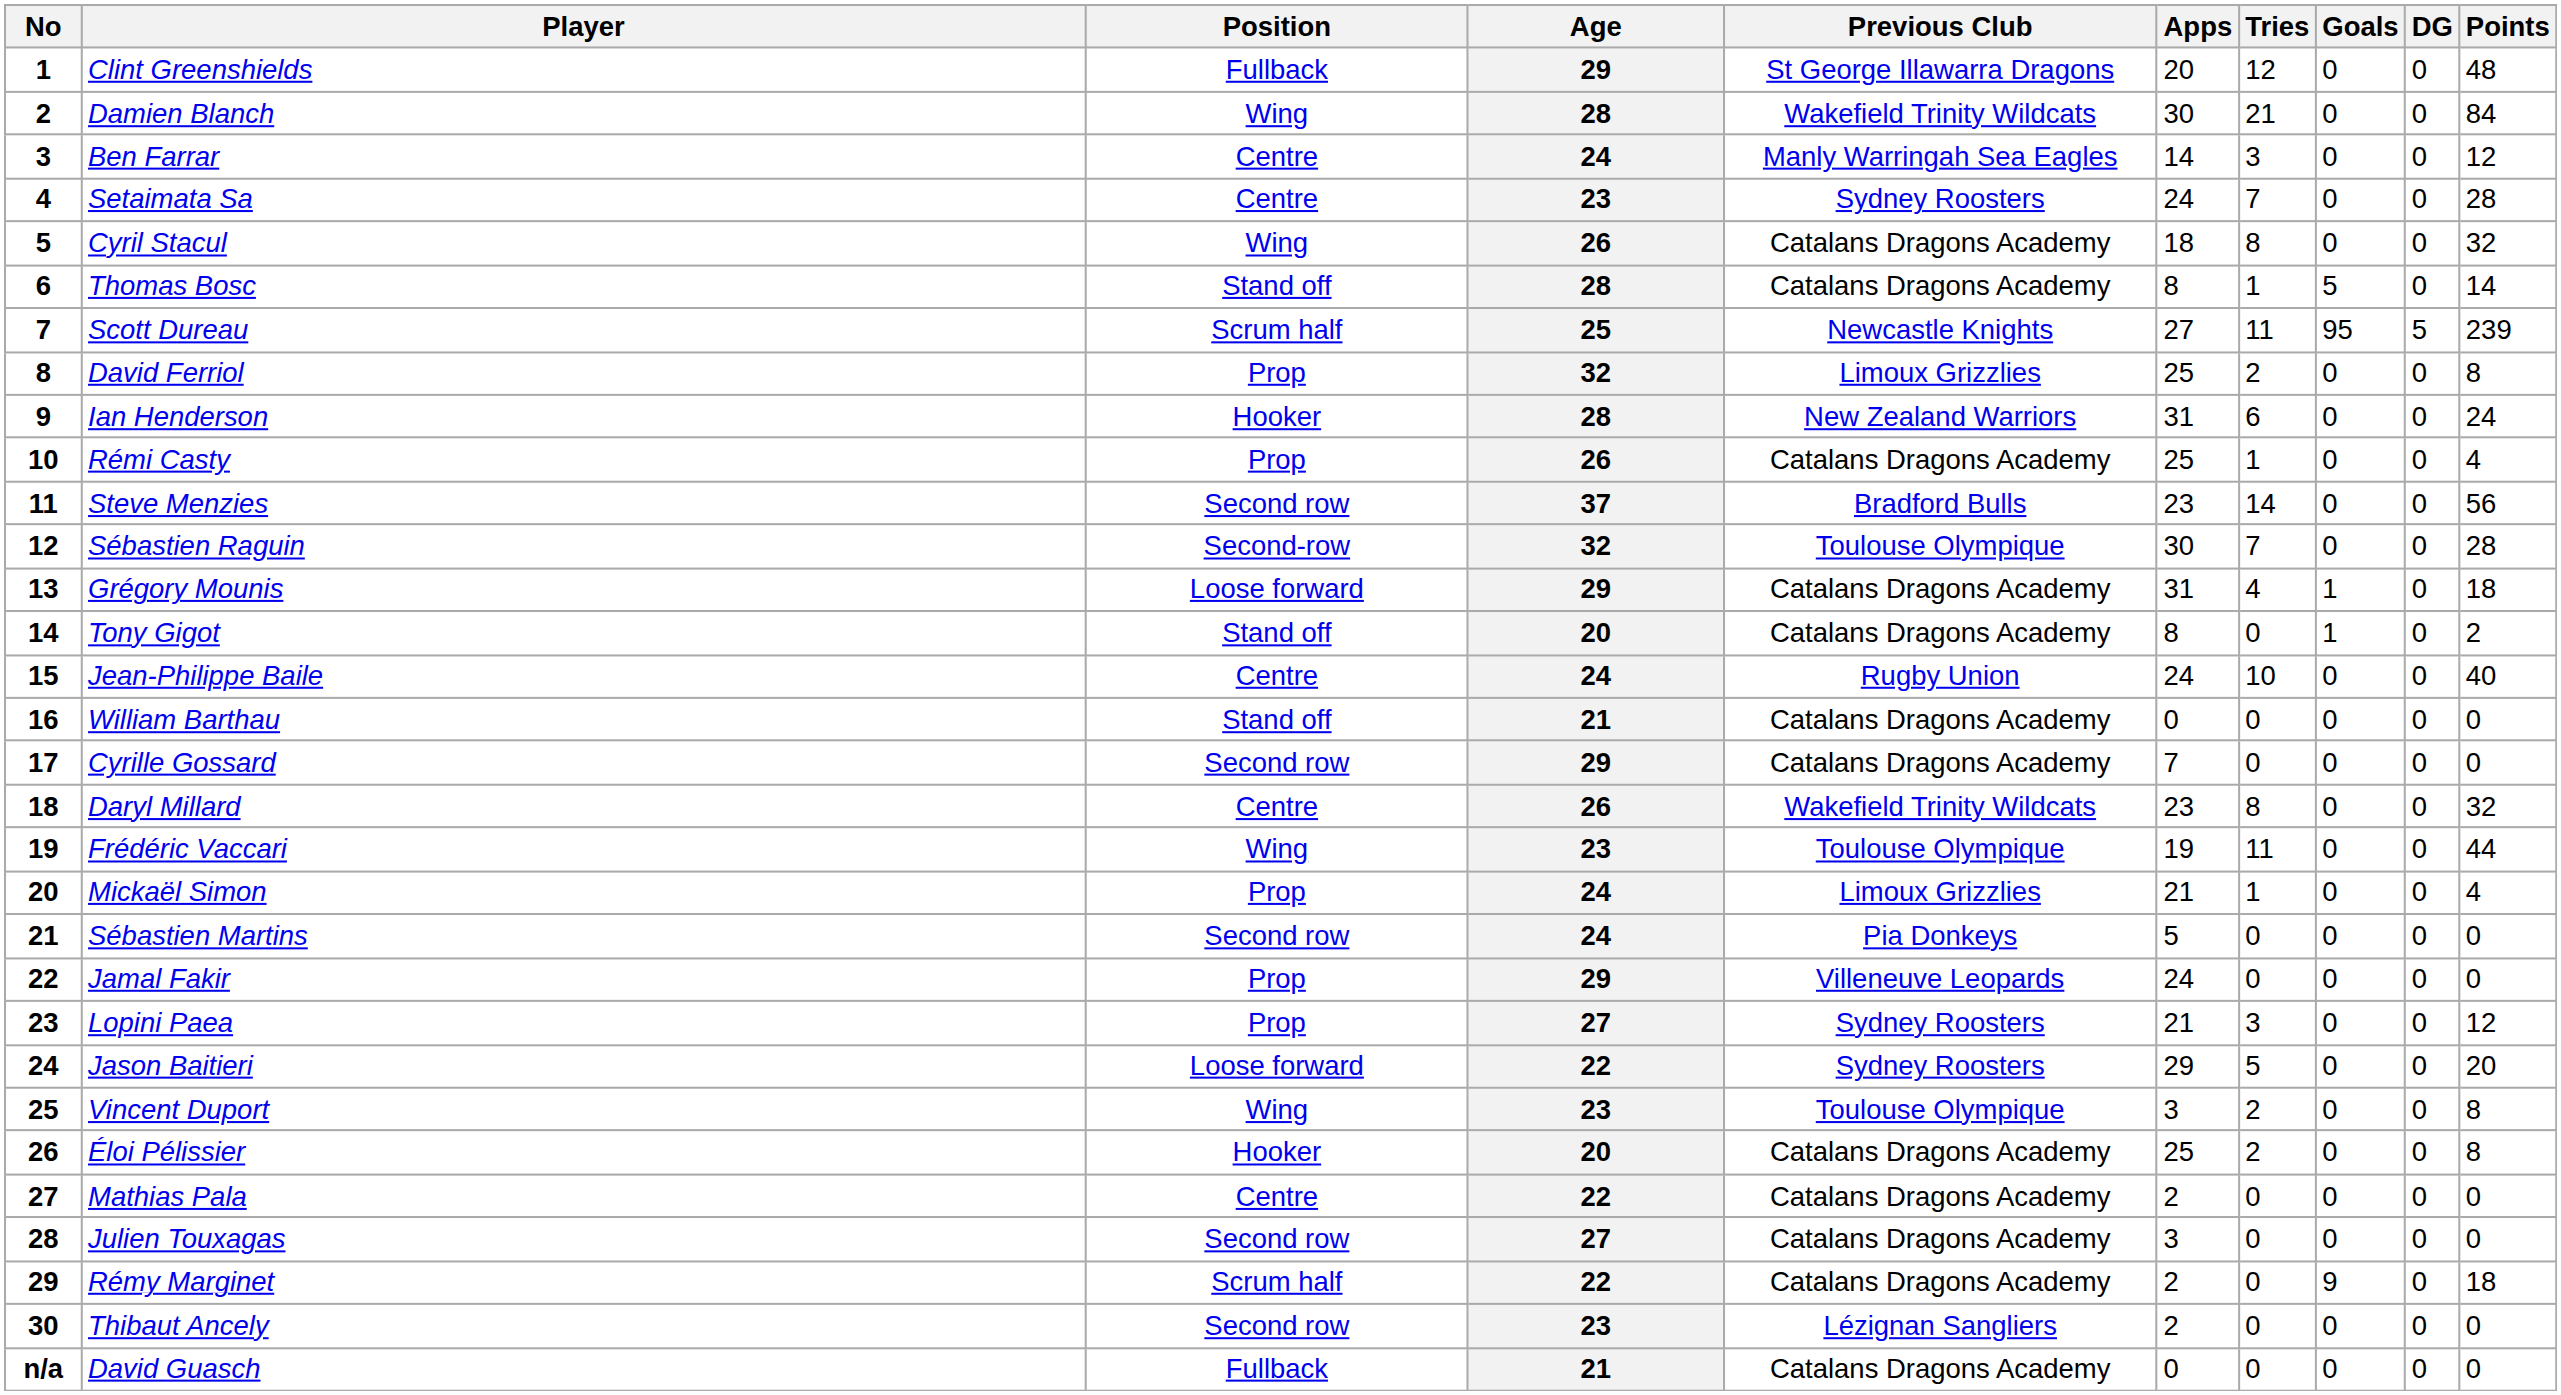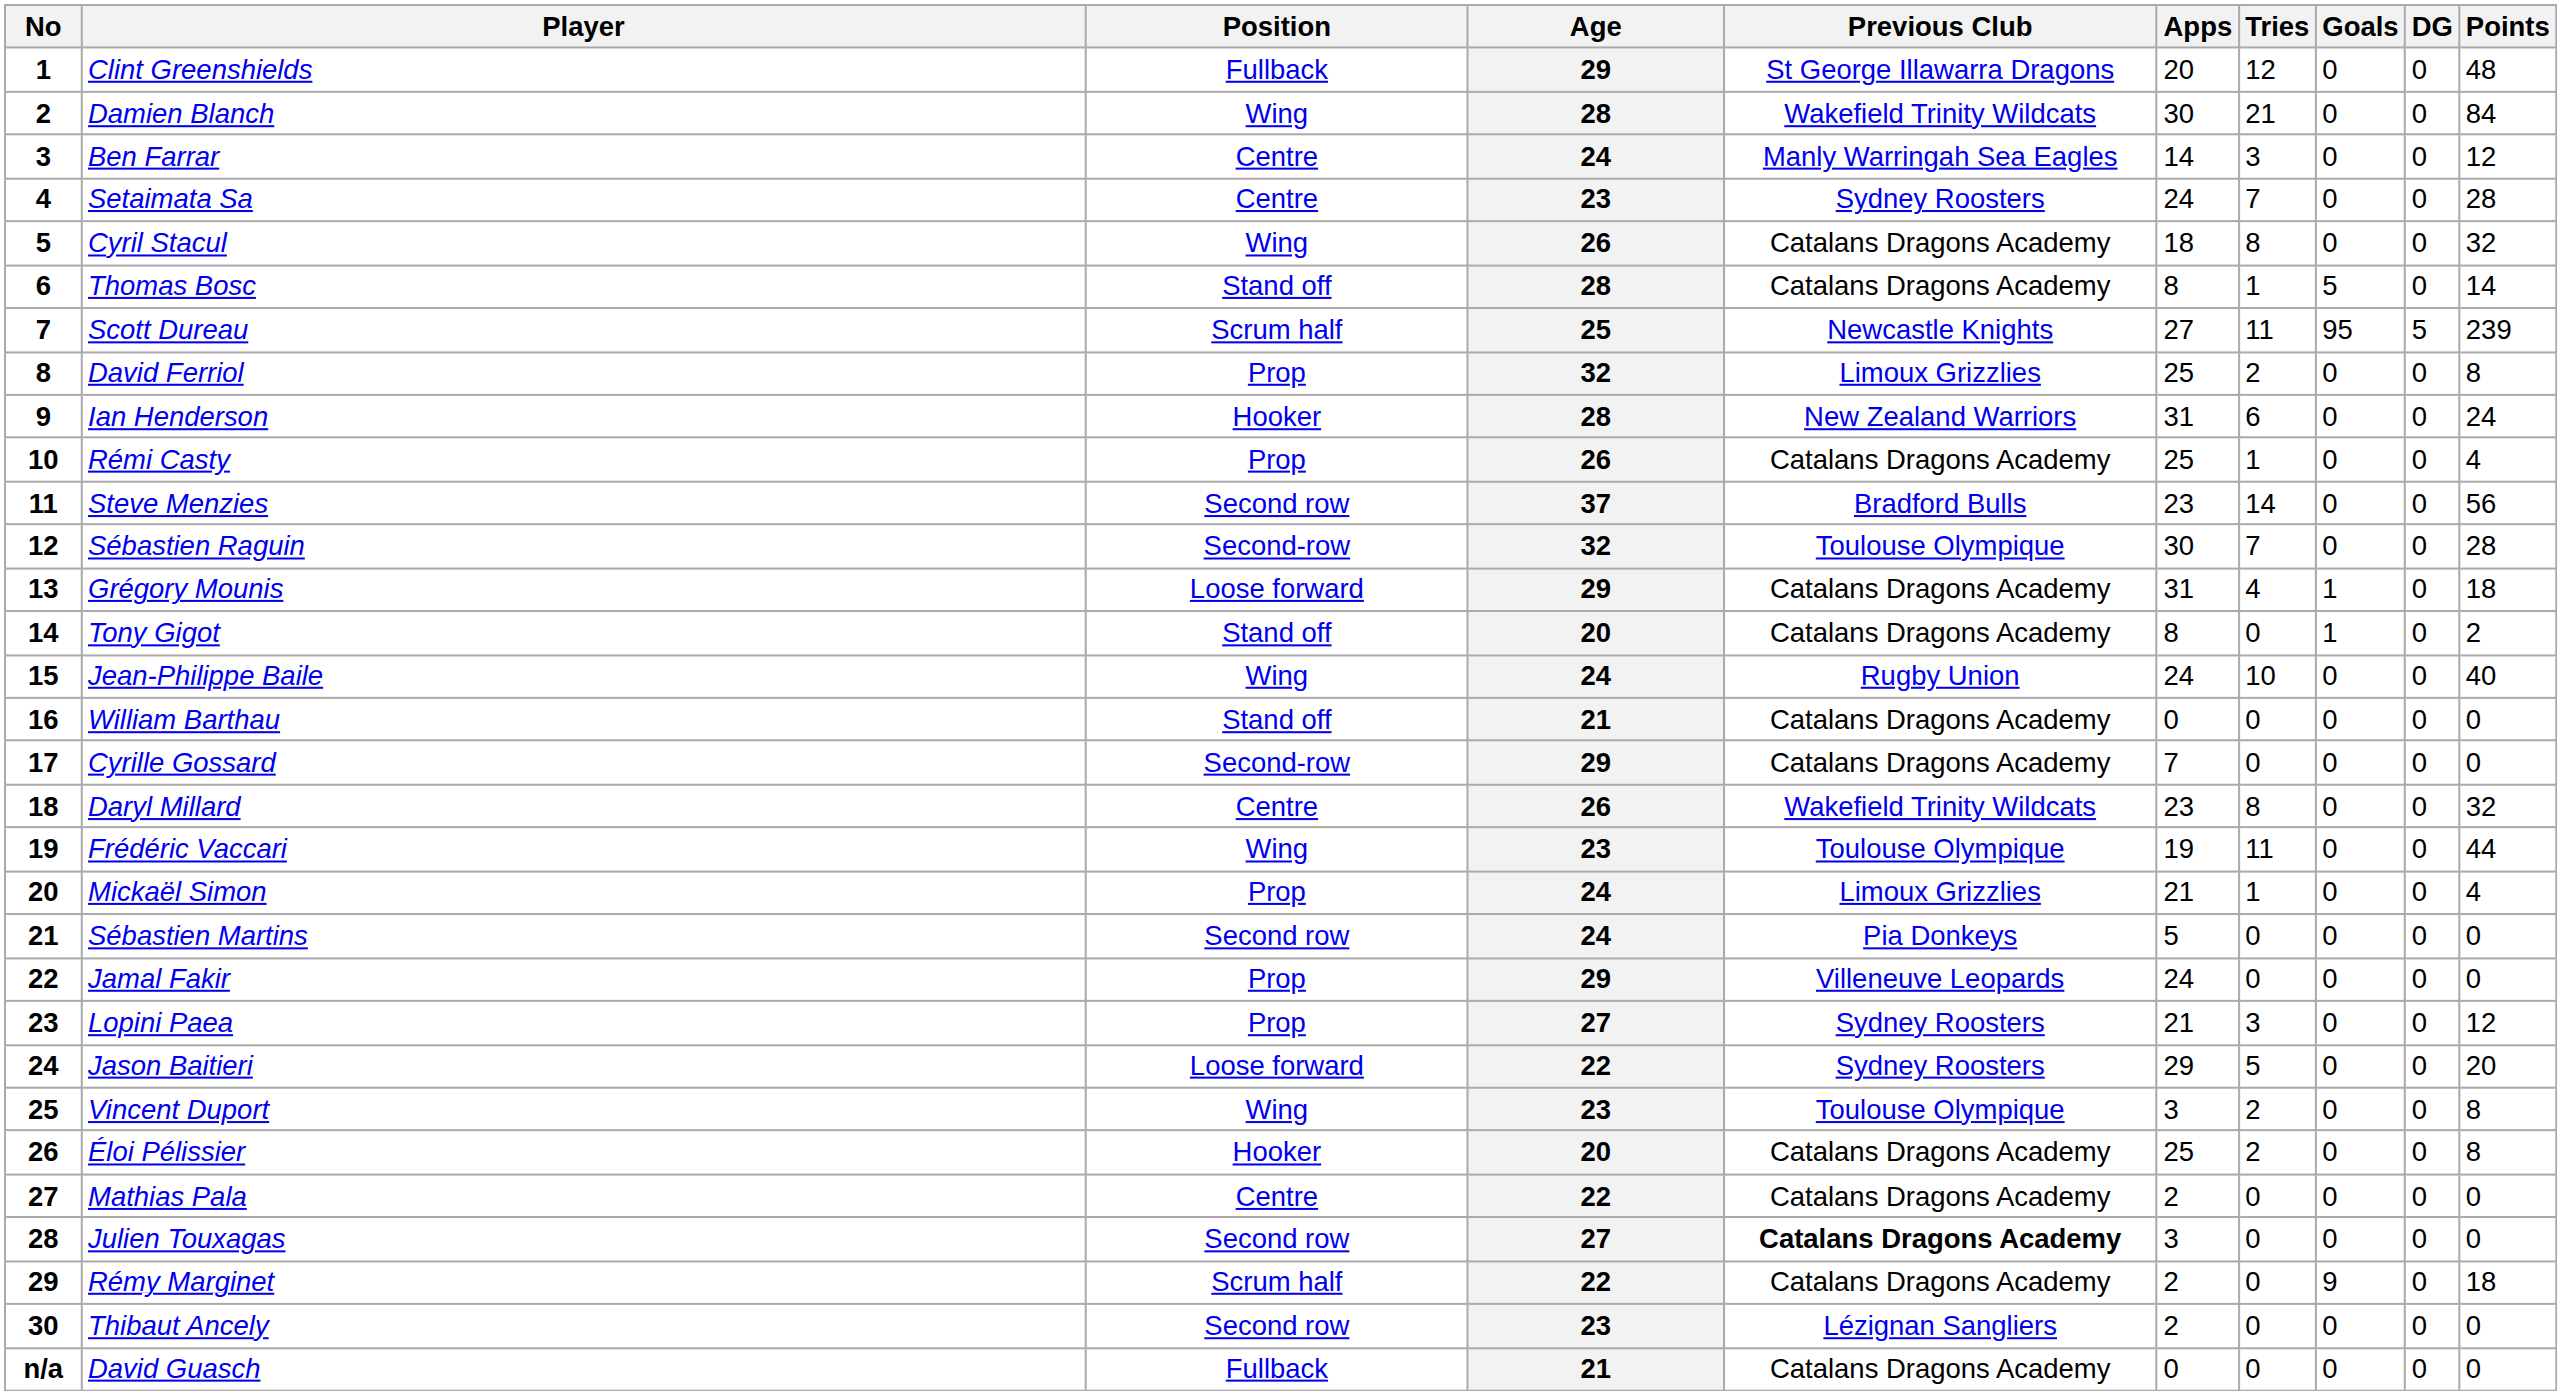Jean-Philippe Baile | Position: Centre -> Wing
Cyrille Gossard | Position: Second row -> Second-row
Julien Touxagas | Previous Club: normal -> bold
